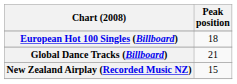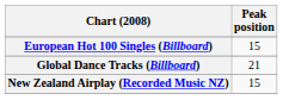European Hot 100 Singles (Billboard) | Peak position: 18 -> 15
